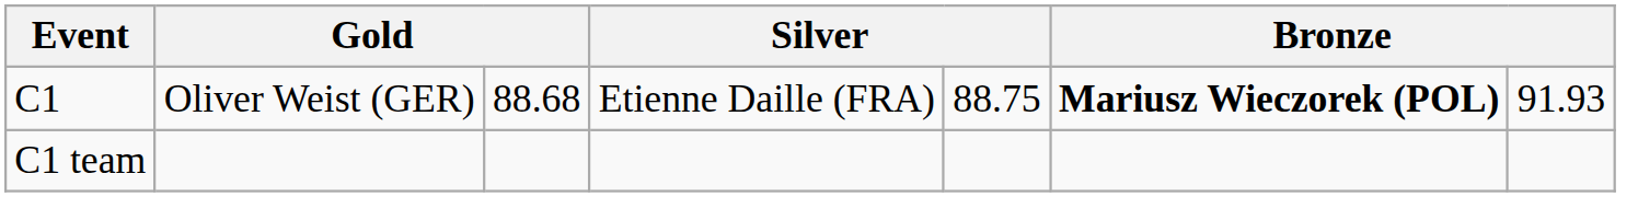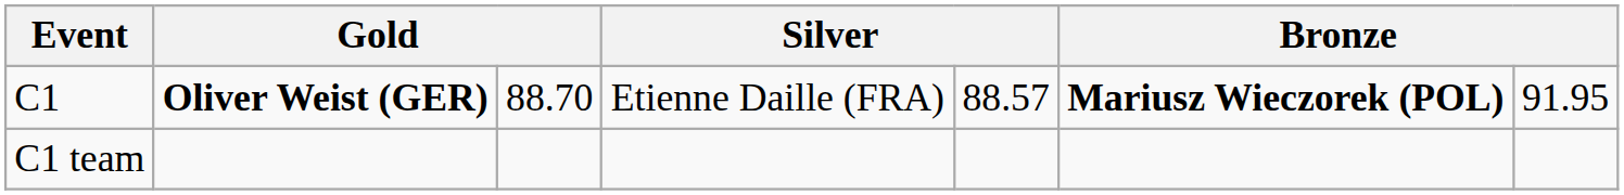C1 | column 2: normal -> bold
C1 | column 3: 88.68 -> 88.70
C1 | column 5: 88.75 -> 88.57
C1 | column 7: 91.93 -> 91.95
